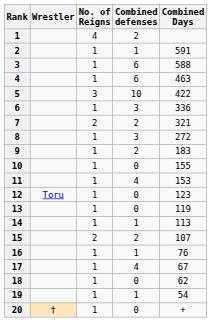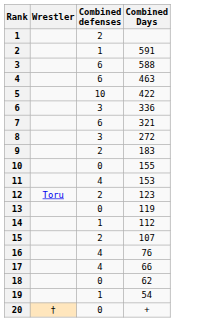- column: No. of Reigns | 4 | 1 | 1 | 1 | 3 | 1 | 2 | 1 | 1 | 1 | 1 | 1 | 1 | 1 | 2 | 1 | 1 | 1 | 1 | 1
7 | Combined defenses: 2 -> 6
12 | Combined defenses: 0 -> 2
14 | Combined Days: 113 -> 112
16 | Combined defenses: 1 -> 4
17 | Combined Days: 67 -> 66
